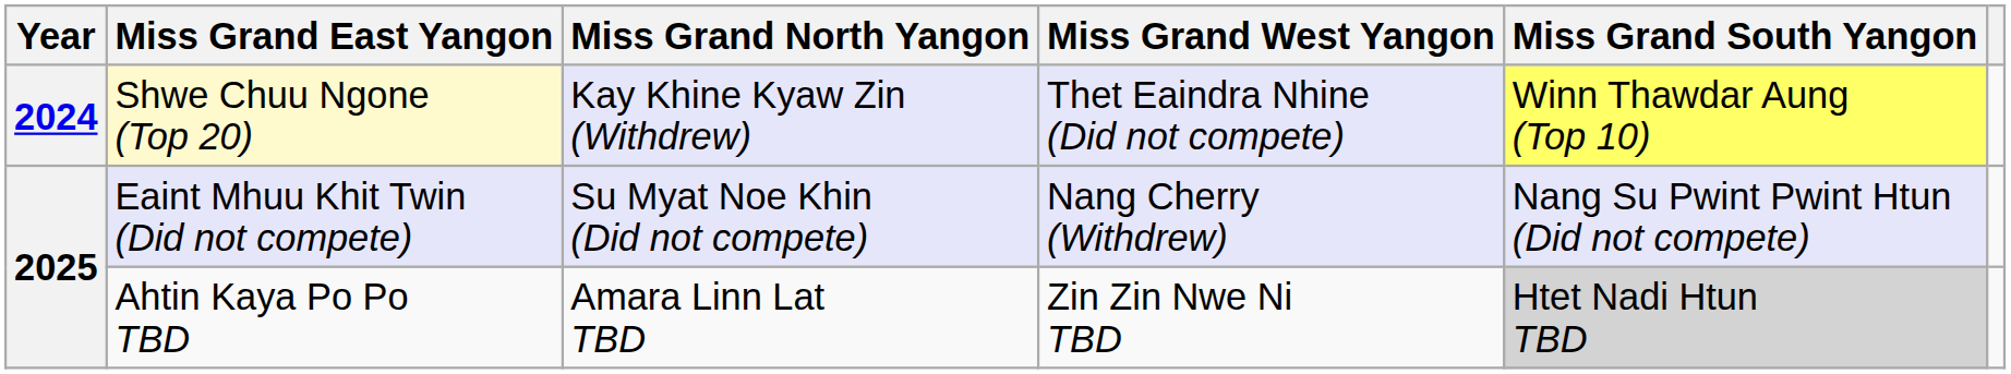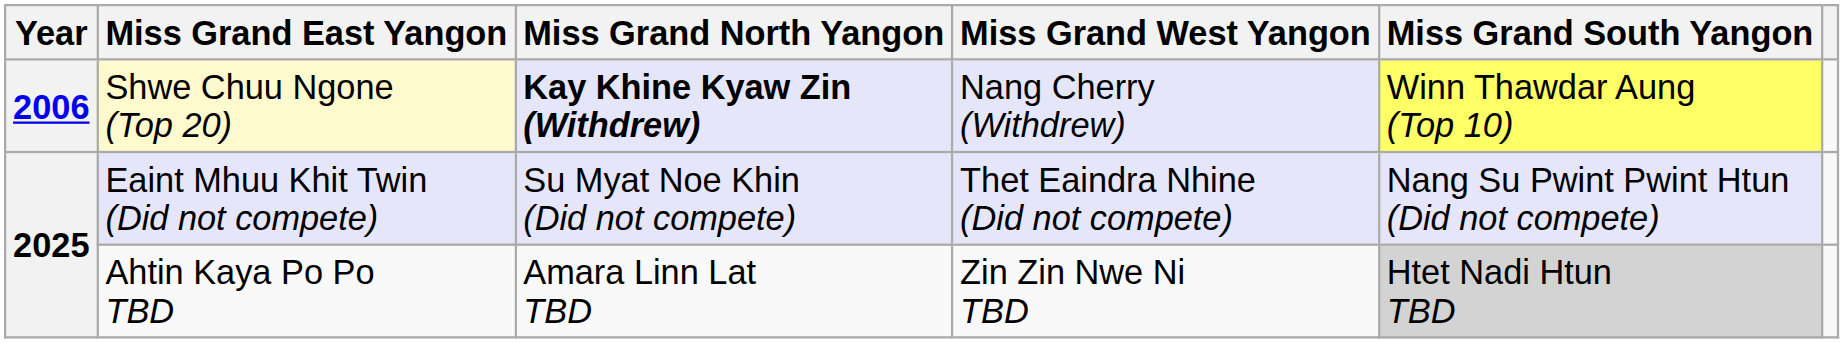Shwe Chuu Ngone (Top 20) | Year: 2024 -> 2006
Shwe Chuu Ngone (Top 20) | Miss Grand North Yangon: normal -> bold
Shwe Chuu Ngone (Top 20) | Miss Grand West Yangon: Thet Eaindra Nhine (Did not compete) -> Nang Cherry (Withdrew)
Eaint Mhuu Khit Twin (Did not compete) | Miss Grand West Yangon: Nang Cherry (Withdrew) -> Thet Eaindra Nhine (Did not compete)
